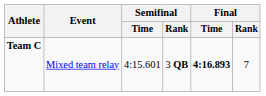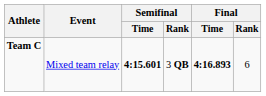Team C | Semifinal / Time: normal -> bold
Team C | Final / Rank: 7 -> 6
